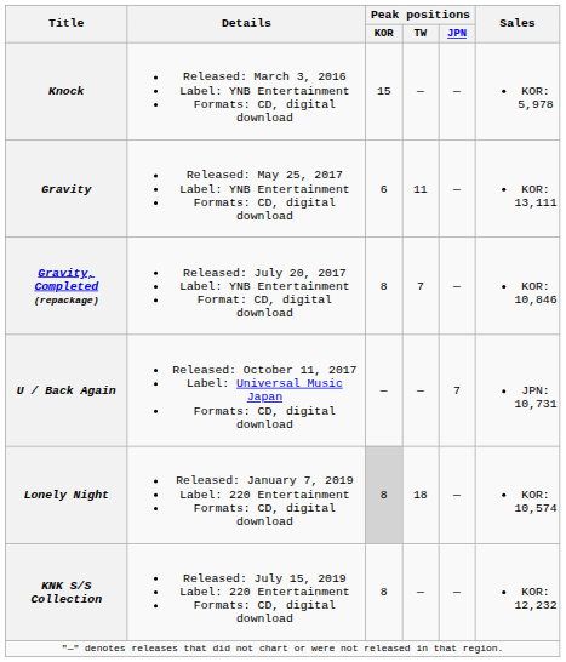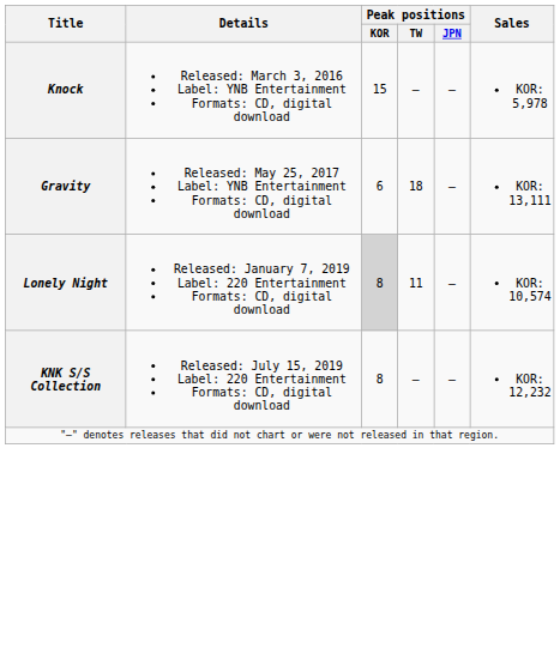Gravity | Peak positions / TW: 11 -> 18
- row: Gravity, Completed (repackage) | Released: July 20, 2017 Label: YNB Entertainment Format: CD, digital download | 8 | 7 | — | KOR: 10,846
- row: U / Back Again | Released: October 11, 2017 Label: Universal Music Japan Formats: CD, digital download | — | — | 7 | JPN: 10,731
Lonely Night | Peak positions / TW: 18 -> 11
